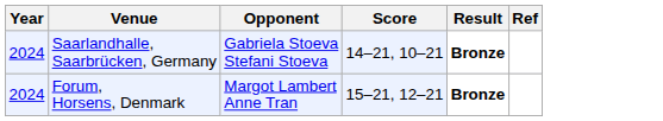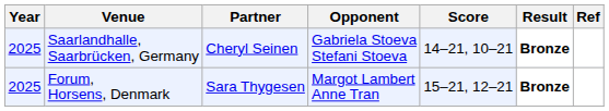+ column: Partner | Cheryl Seinen | Sara Thygesen
Saarlandhalle, Saarbrücken, Germany | Year: 2024 -> 2025
Forum, Horsens, Denmark | Year: 2024 -> 2025
